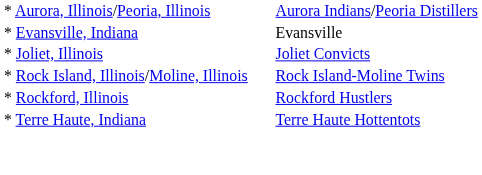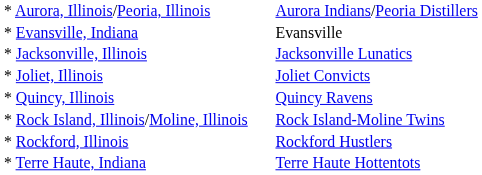+ row: * Jacksonville, Illinois | Jacksonville Lunatics
+ row: * Quincy, Illinois | Quincy Ravens
